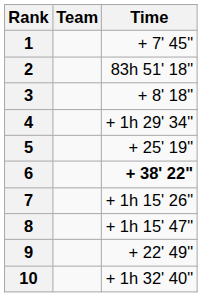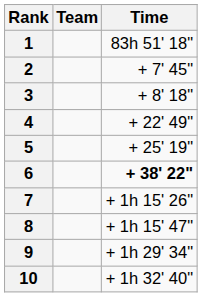1 | Time: + 7' 45" -> 83h 51' 18"
2 | Time: 83h 51' 18" -> + 7' 45"
4 | Time: + 1h 29' 34" -> + 22' 49"
9 | Time: + 22' 49" -> + 1h 29' 34"
